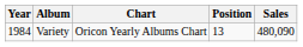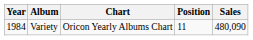Variety | Position: 13 -> 11
